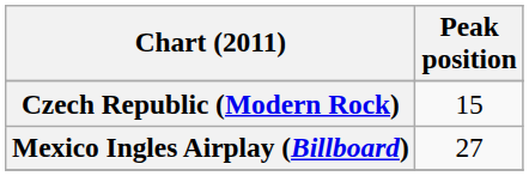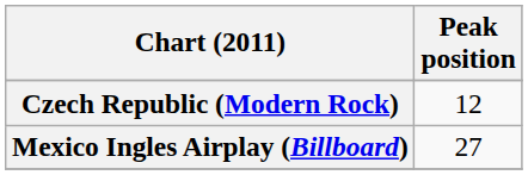Czech Republic (Modern Rock) | Peak position: 15 -> 12
